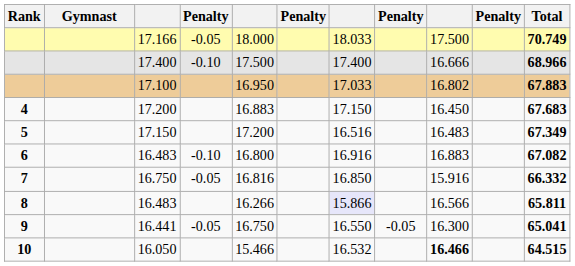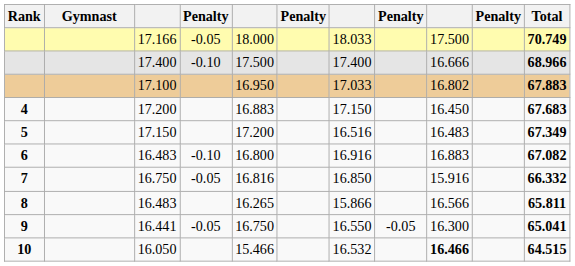8 / 16.483 | column 5: 16.266 -> 16.265
8 / 16.483 | column 7: lavender background -> no background
